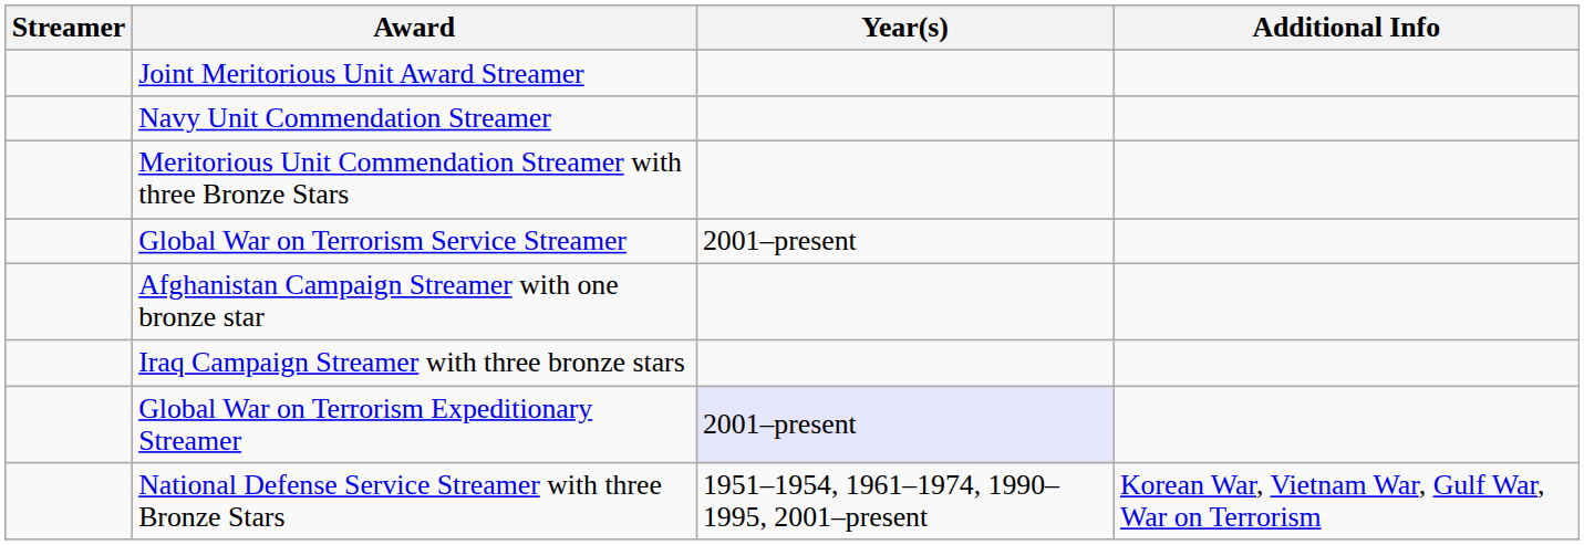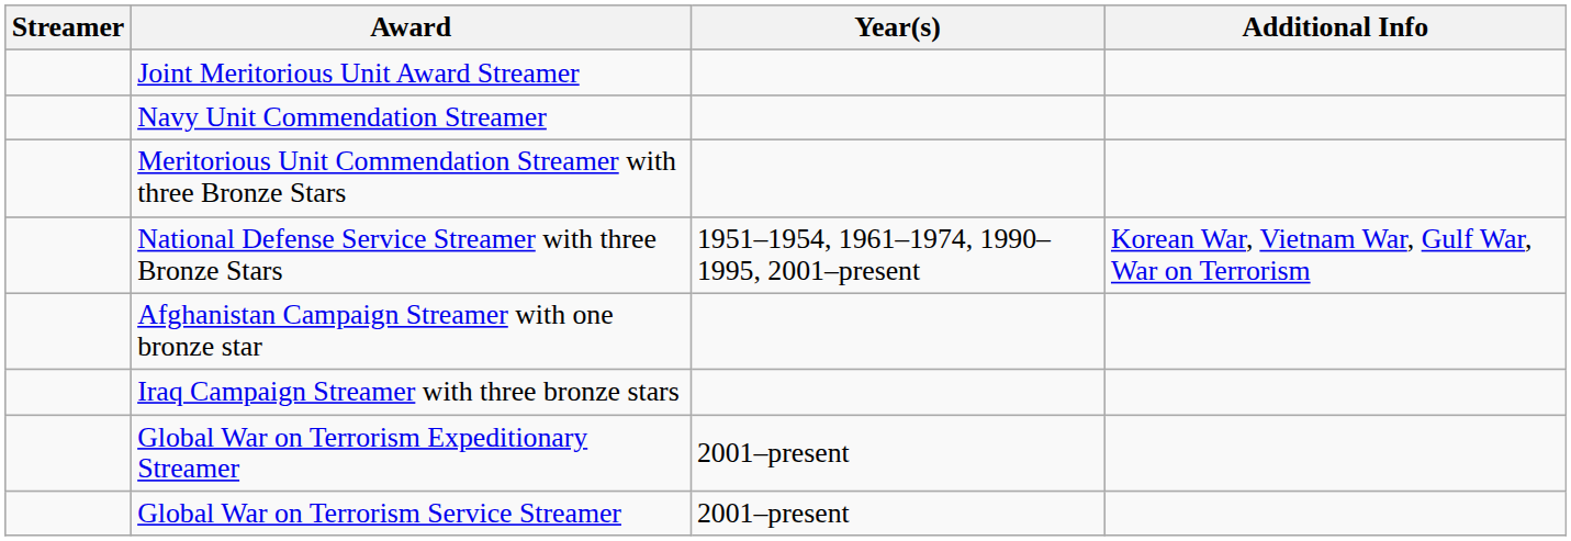rows swapped: National Defense Service Streamer with three Bronze Stars <-> Global War on Terrorism Service Streamer
Global War on Terrorism Expeditionary Streamer | Year(s): lavender background -> no background
